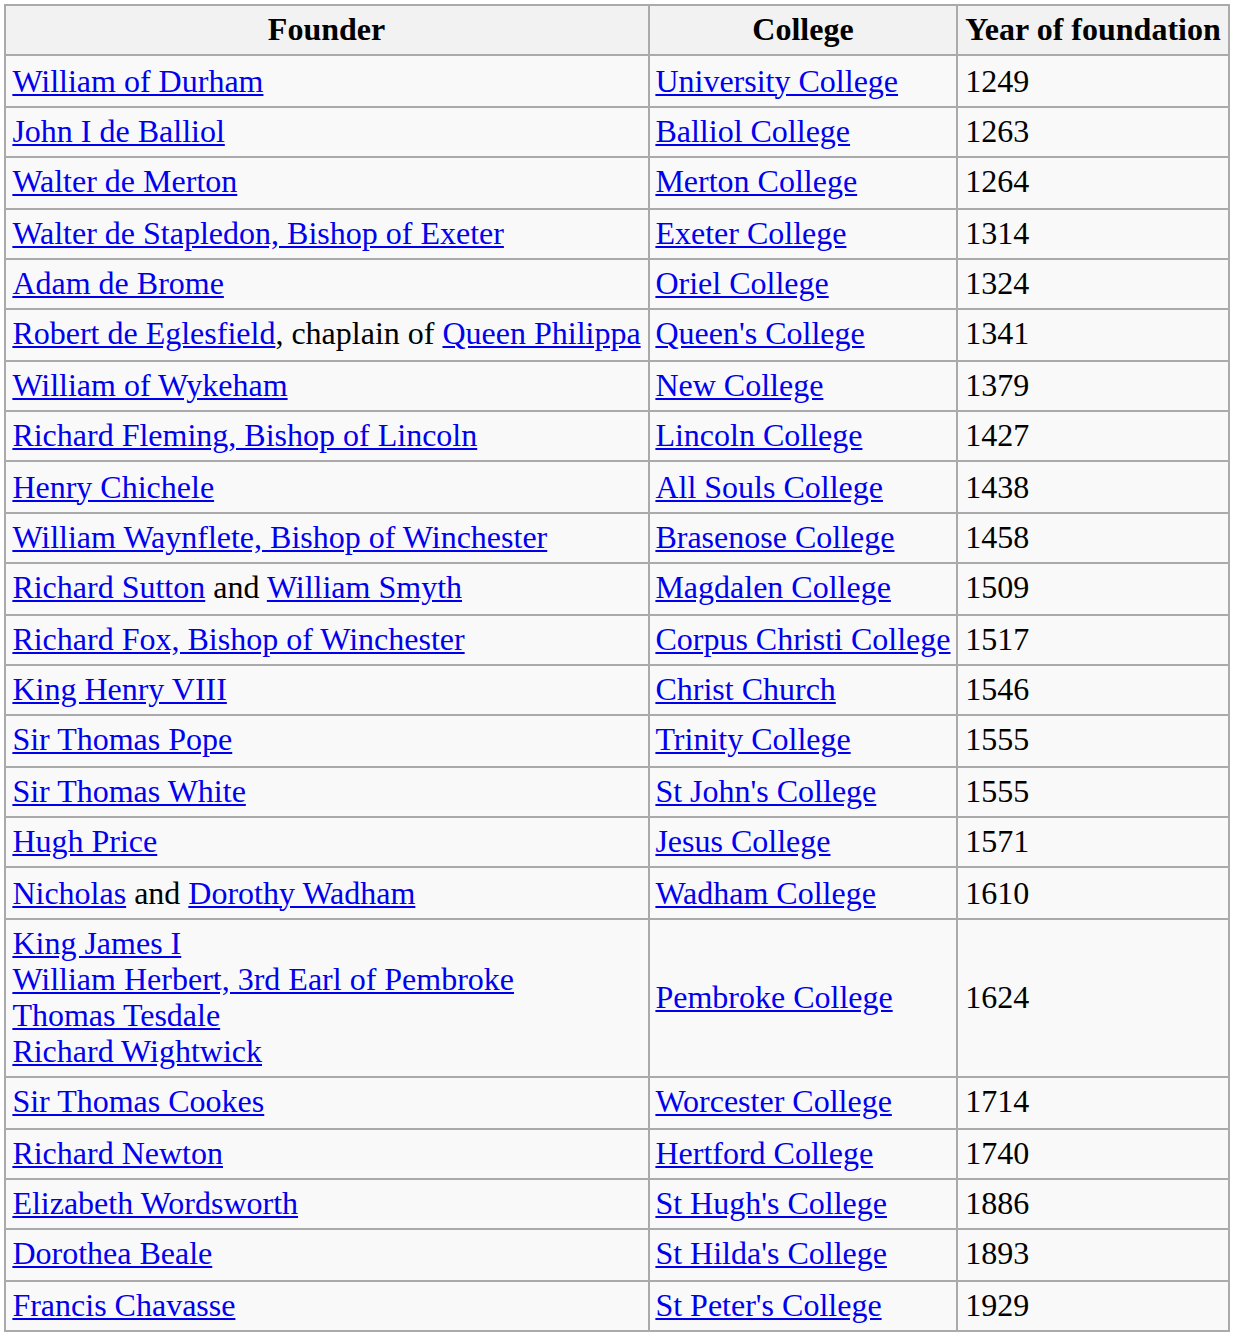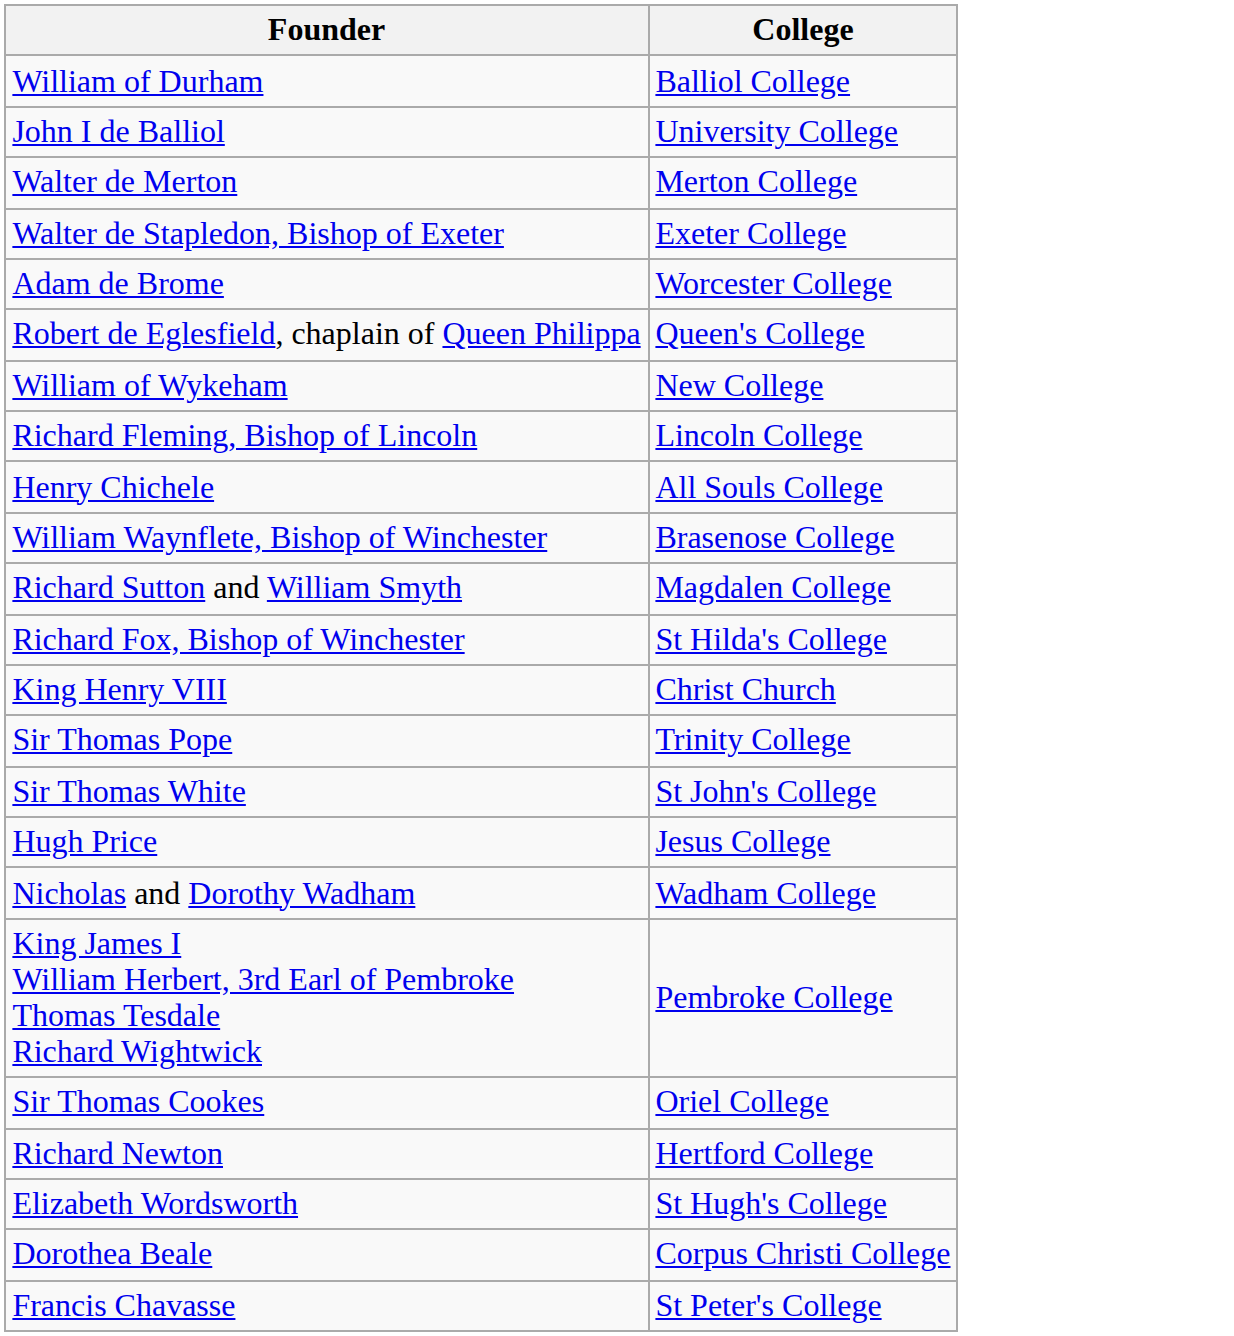- column: Year of foundation | 1249 | 1263 | 1264 | 1314 | 1324 | 1341 | 1379 | 1427 | 1438 | 1458 | 1509 | 1517 | 1546 | 1555 | 1555 | 1571 | 1610 | 1624 | 1714 | 1740 | 1886 | 1893 | 1929
William of Durham | College: University College -> Balliol College
John I de Balliol | College: Balliol College -> University College
Adam de Brome | College: Oriel College -> Worcester College
Richard Fox, Bishop of Winchester | College: Corpus Christi College -> St Hilda's College
Sir Thomas Cookes | College: Worcester College -> Oriel College
Dorothea Beale | College: St Hilda's College -> Corpus Christi College
